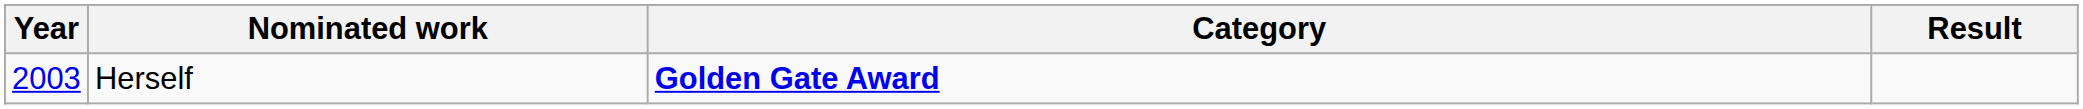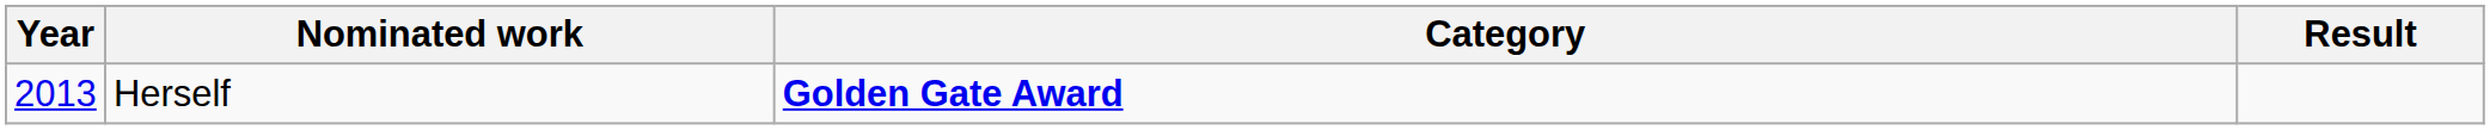Herself | Year: 2003 -> 2013
